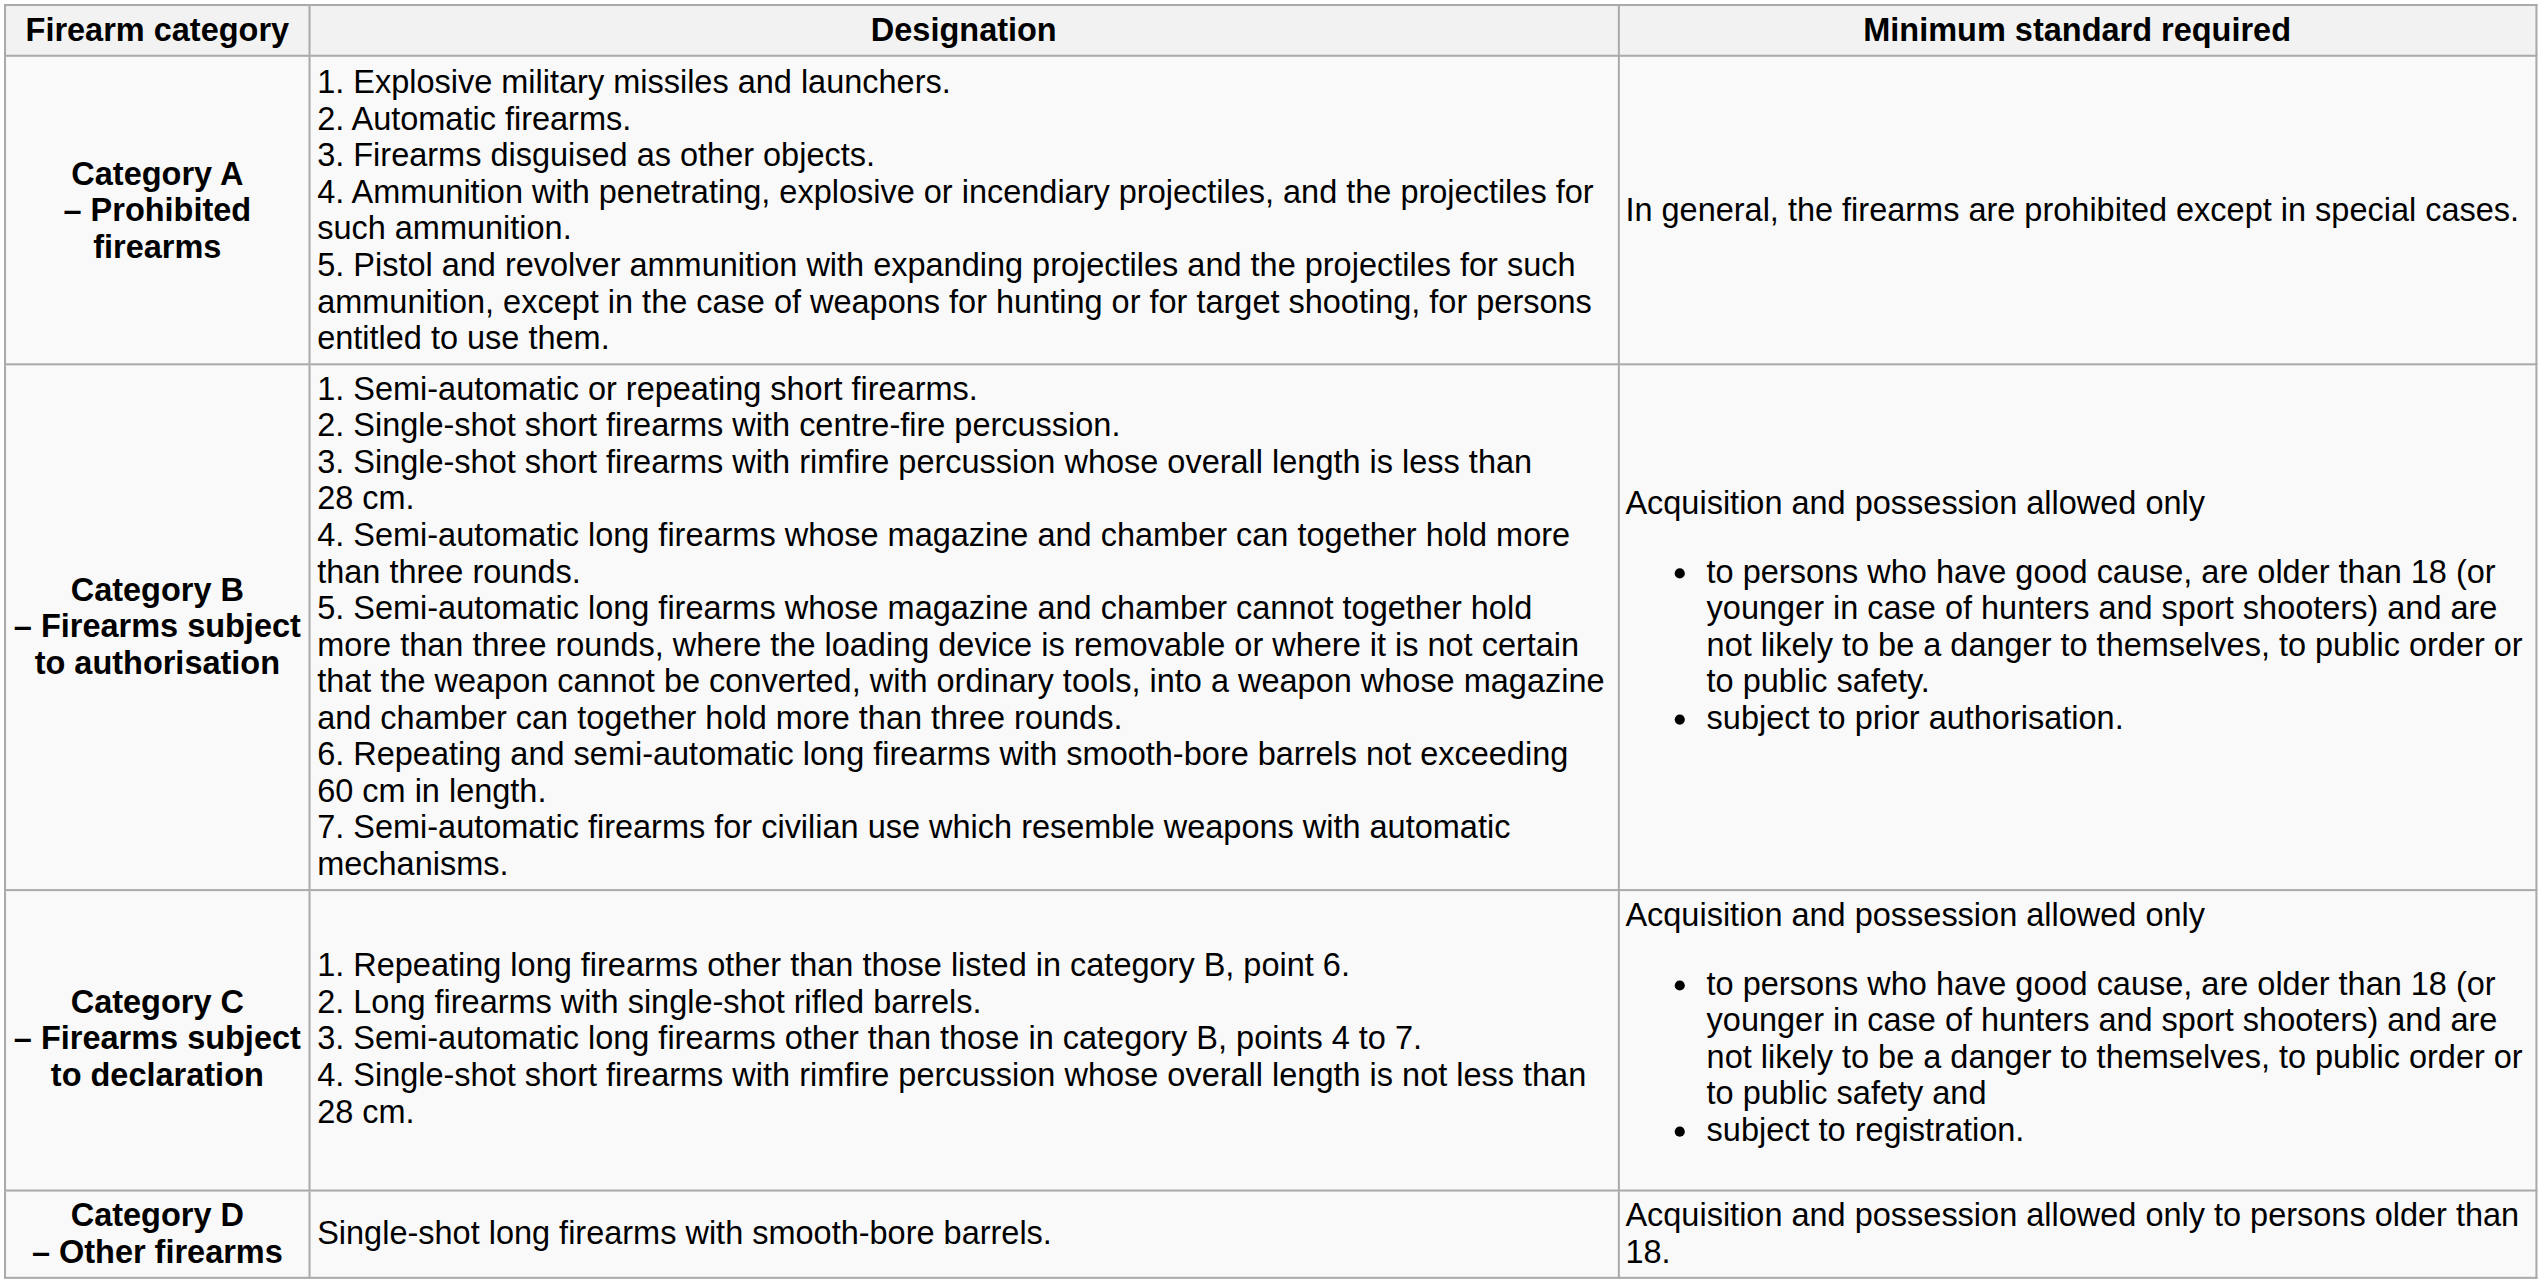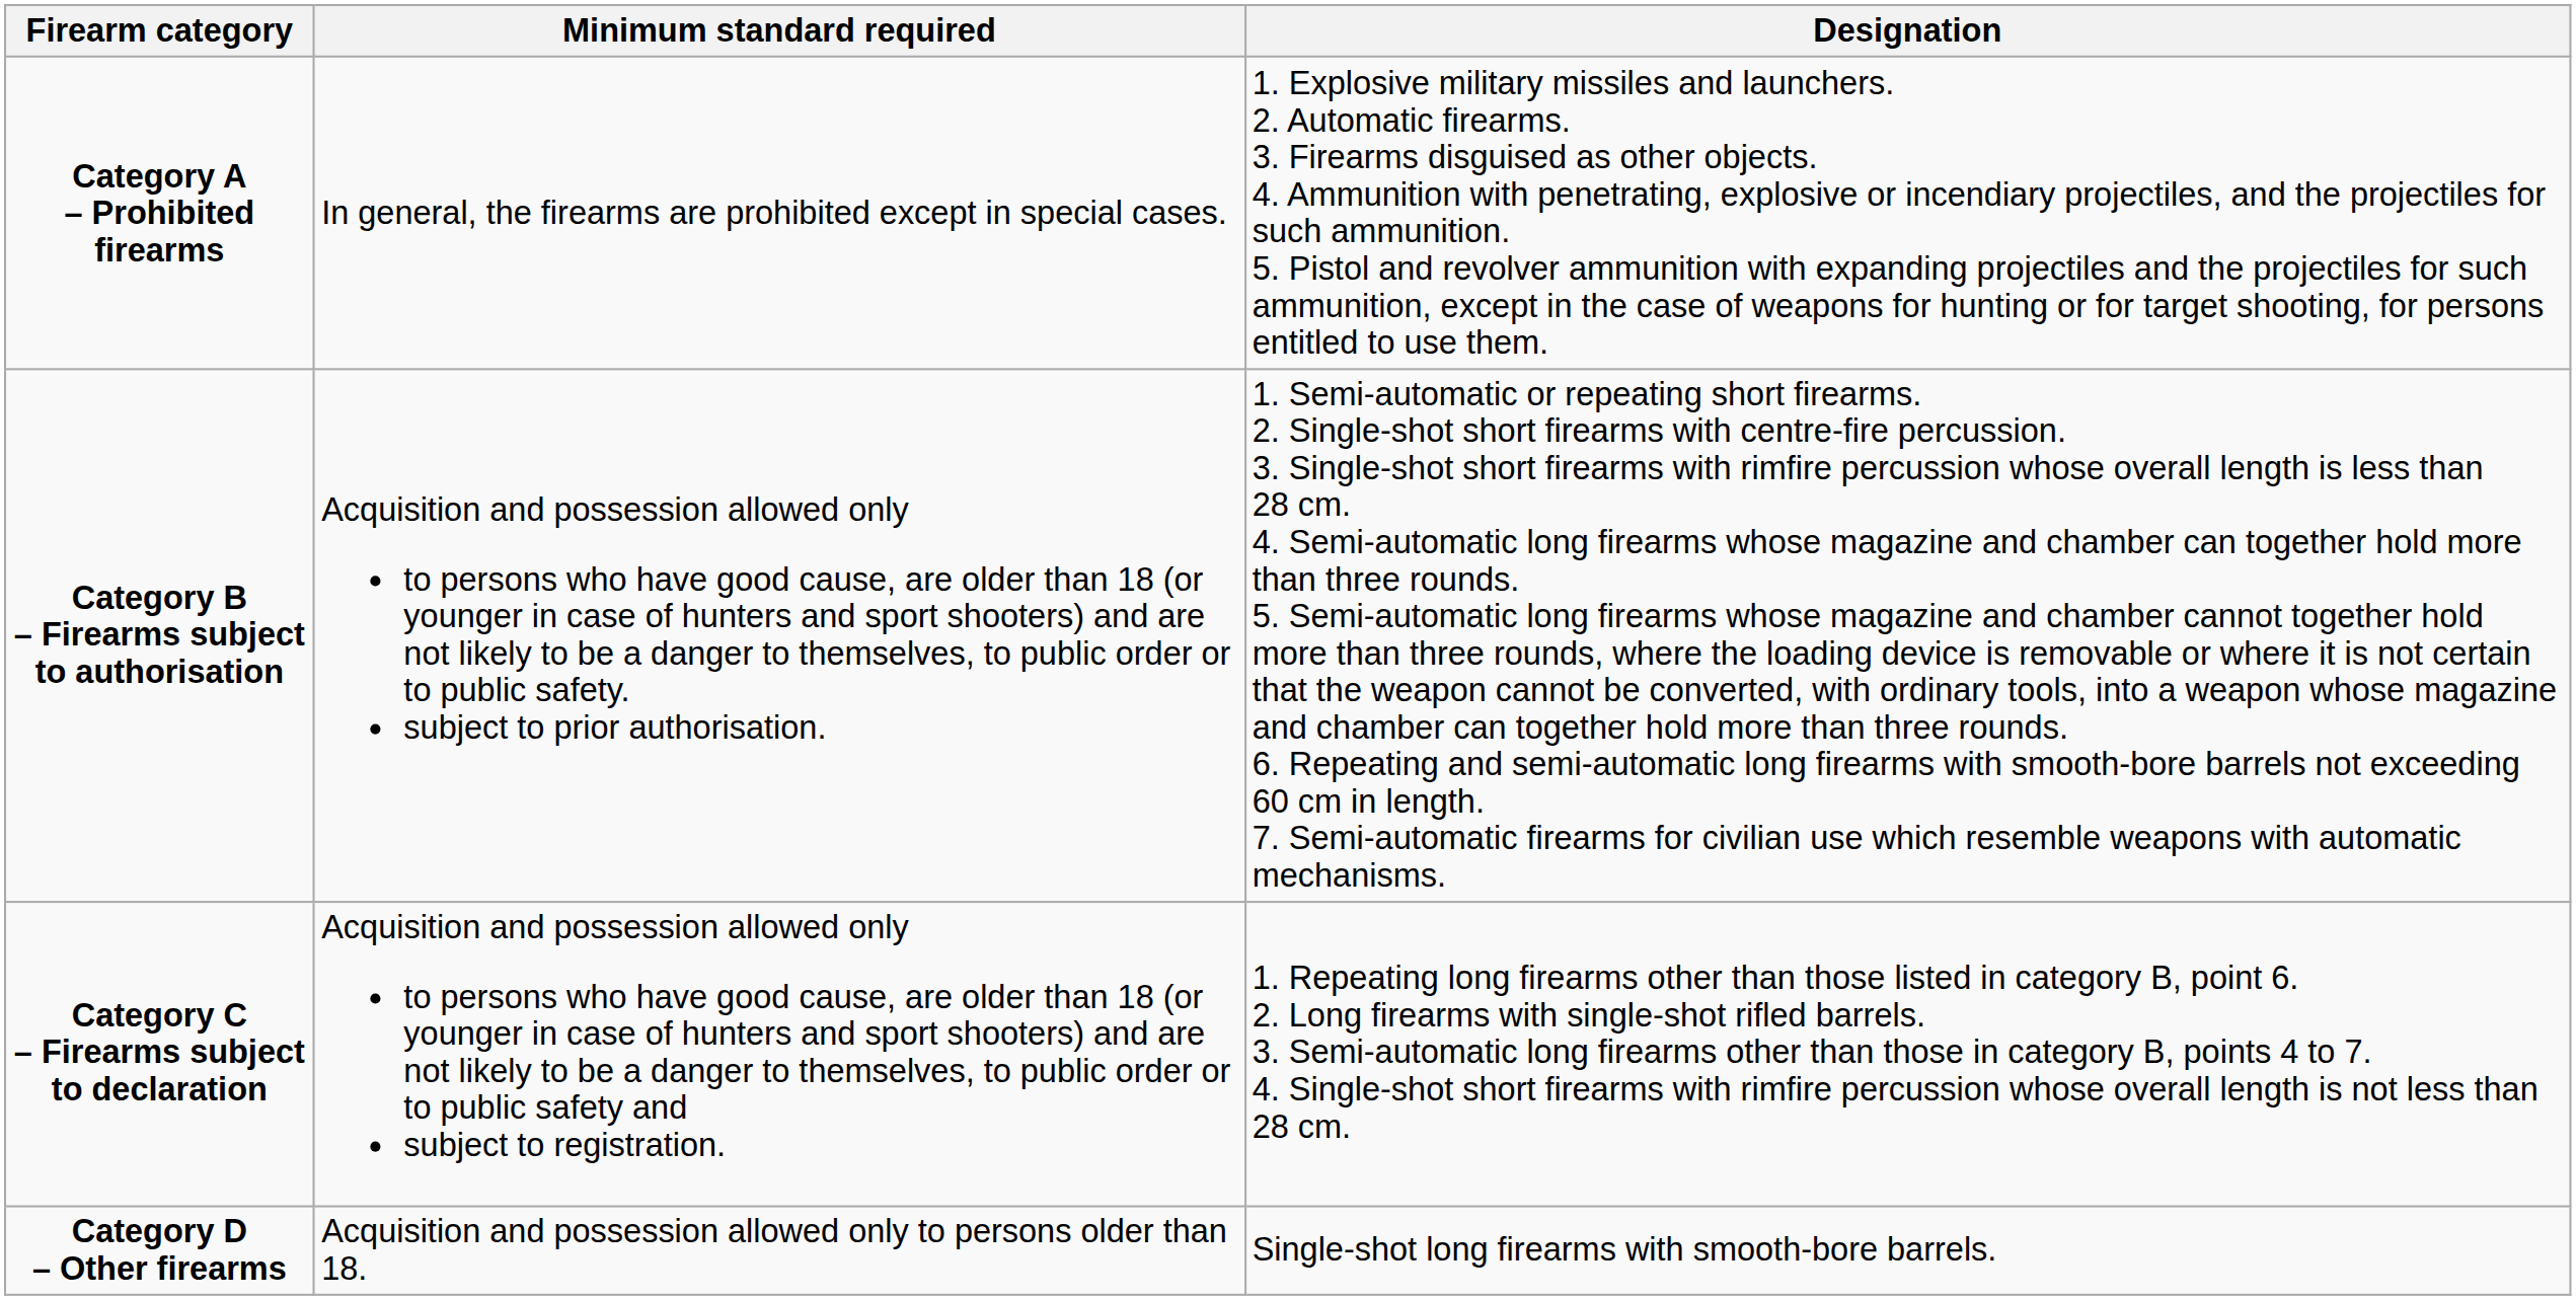columns swapped: Designation <-> Minimum standard required
